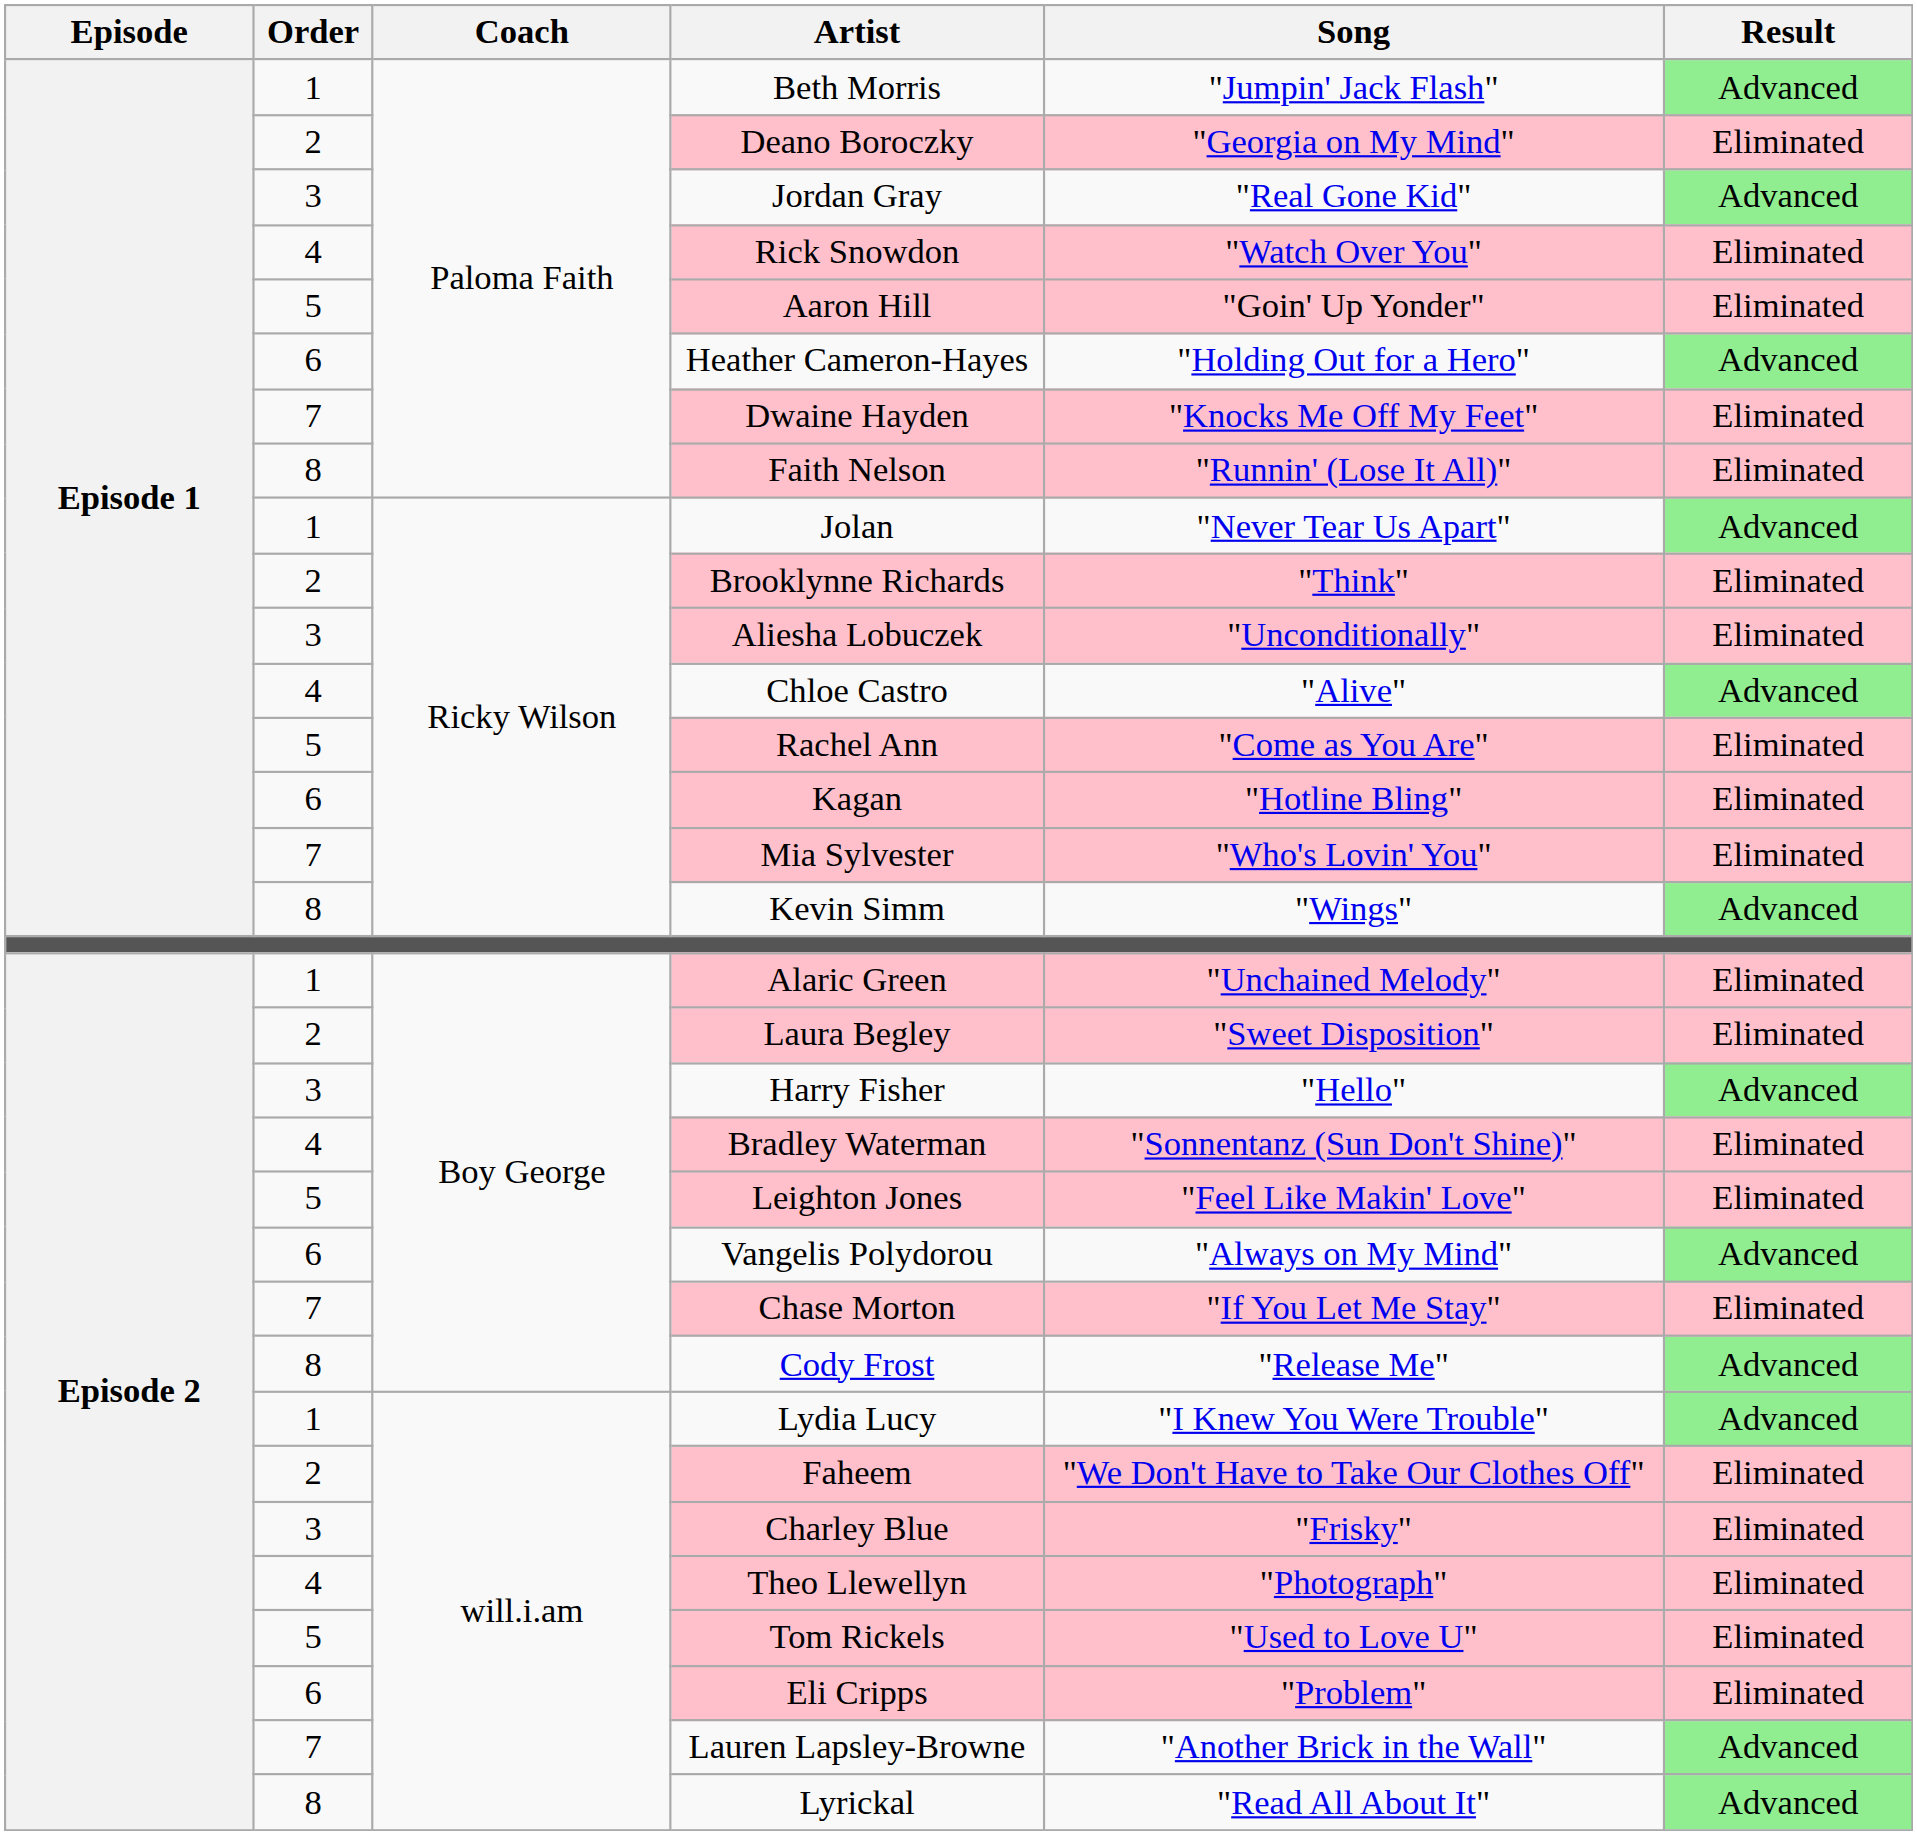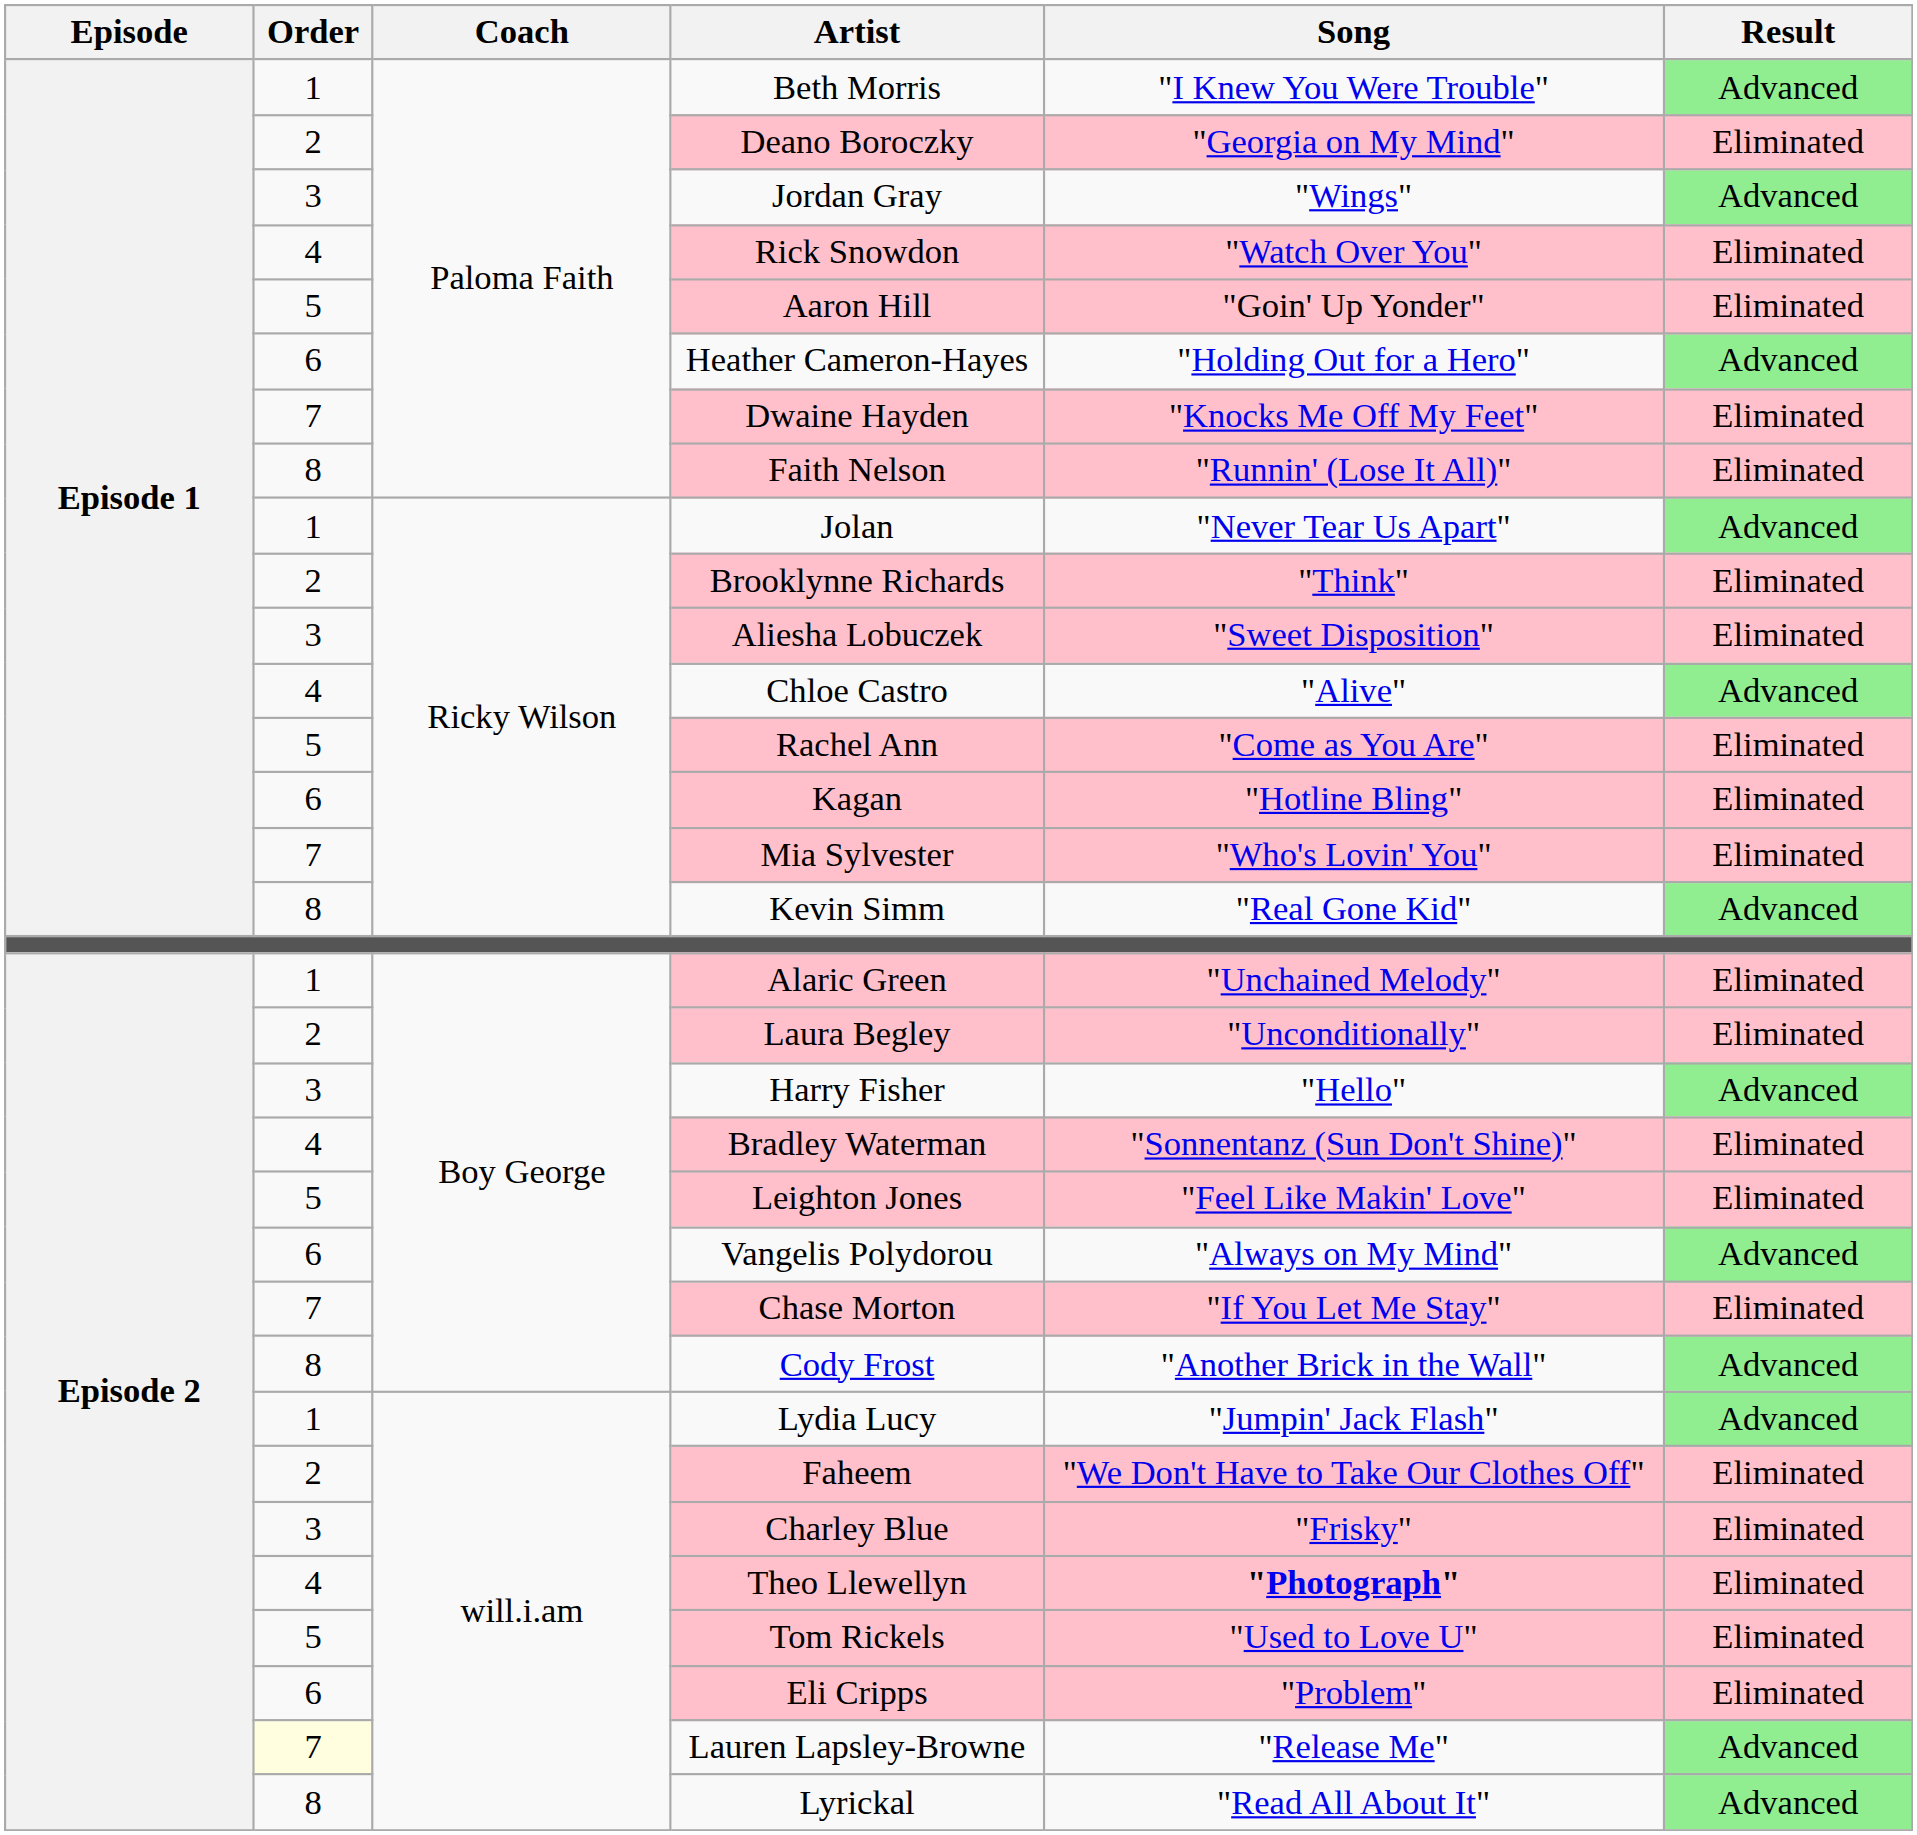Beth Morris | Song: "Jumpin' Jack Flash" -> "I Knew You Were Trouble"
Jordan Gray | Song: "Real Gone Kid" -> "Wings"
Aliesha Lobuczek | Song: "Unconditionally" -> "Sweet Disposition"
Kevin Simm | Song: "Wings" -> "Real Gone Kid"
Laura Begley | Song: "Sweet Disposition" -> "Unconditionally"
Cody Frost | Song: "Release Me" -> "Another Brick in the Wall"
Lydia Lucy | Song: "I Knew You Were Trouble" -> "Jumpin' Jack Flash"
Theo Llewellyn | Song: normal -> bold
Lauren Lapsley-Browne | Order: no background -> lightyellow background
Lauren Lapsley-Browne | Song: "Another Brick in the Wall" -> "Release Me"
